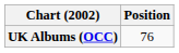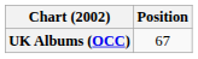UK Albums (OCC) | Position: 76 -> 67
